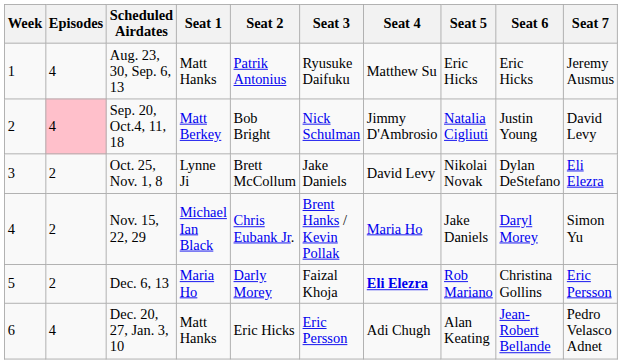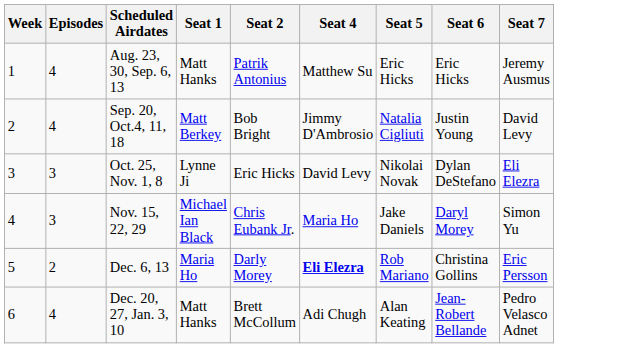- column: Seat 3 | Ryusuke Daifuku | Nick Schulman | Jake Daniels | Brent Hanks / Kevin Pollak | Faizal Khoja | Eric Persson
Sep. 20, Oct.4, 11, 18 | Episodes: pink background -> no background
Oct. 25, Nov. 1, 8 | Episodes: 2 -> 3
Oct. 25, Nov. 1, 8 | Seat 2: Brett McCollum -> Eric Hicks
Nov. 15, 22, 29 | Episodes: 2 -> 3
Dec. 20, 27, Jan. 3, 10 | Seat 2: Eric Hicks -> Brett McCollum
